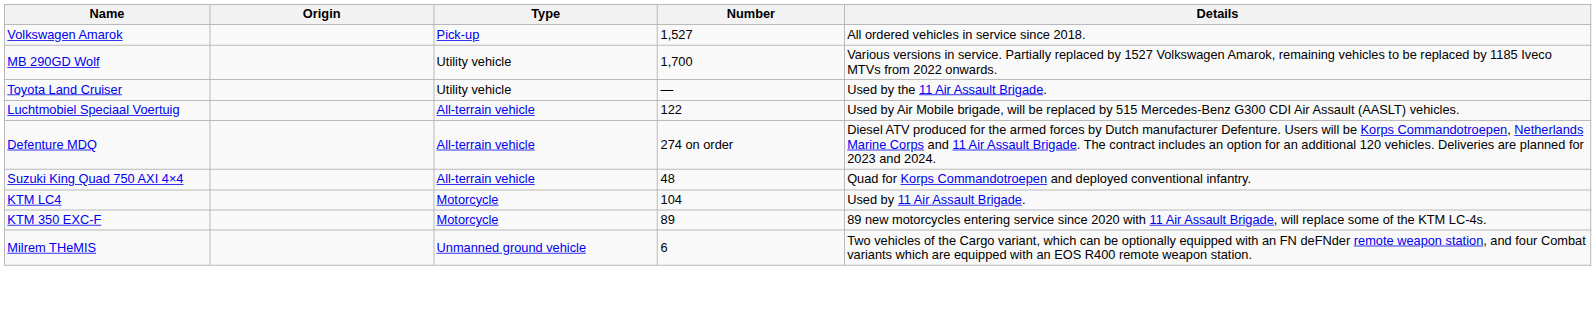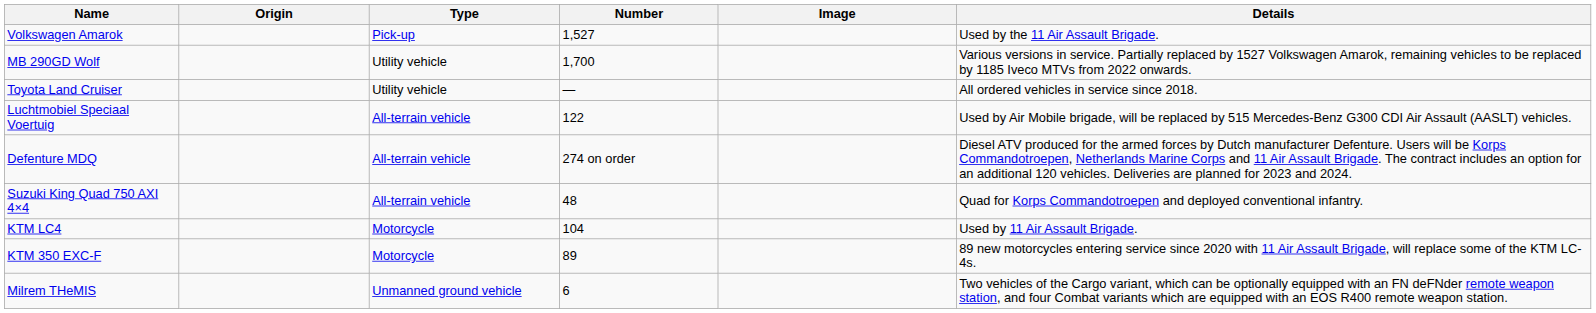+ column: Image
Volkswagen Amarok | Details: All ordered vehicles in service since 2018. -> Used by the 11 Air Assault Brigade.
Toyota Land Cruiser | Details: Used by the 11 Air Assault Brigade. -> All ordered vehicles in service since 2018.
